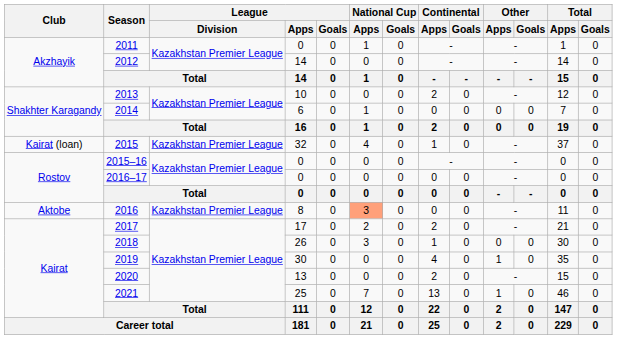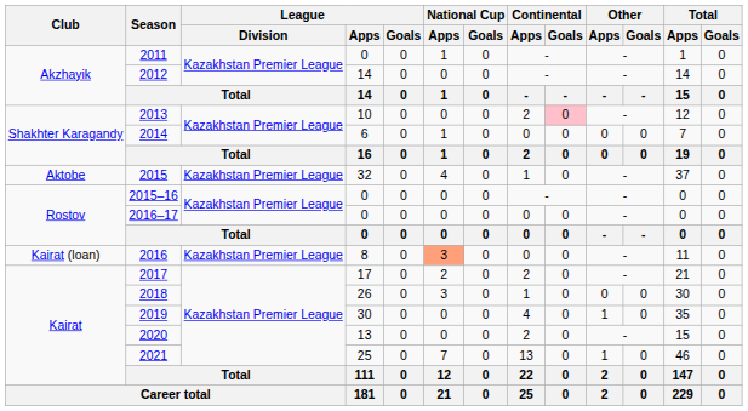2013 | Continental / Goals: no background -> pink background
2015 | Club: Kairat (loan) -> Aktobe
2016 | Club: Aktobe -> Kairat (loan)
